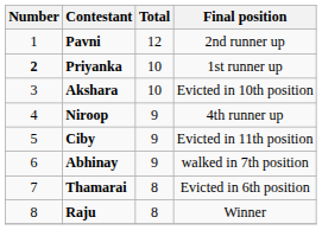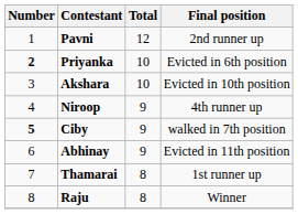Priyanka | Final position: 1st runner up -> Evicted in 6th position
Ciby | Number: normal -> bold
Ciby | Final position: Evicted in 11th position -> walked in 7th position
Abhinay | Final position: walked in 7th position -> Evicted in 11th position
Thamarai | Final position: Evicted in 6th position -> 1st runner up
